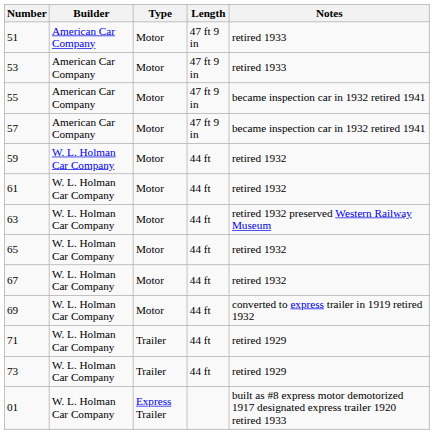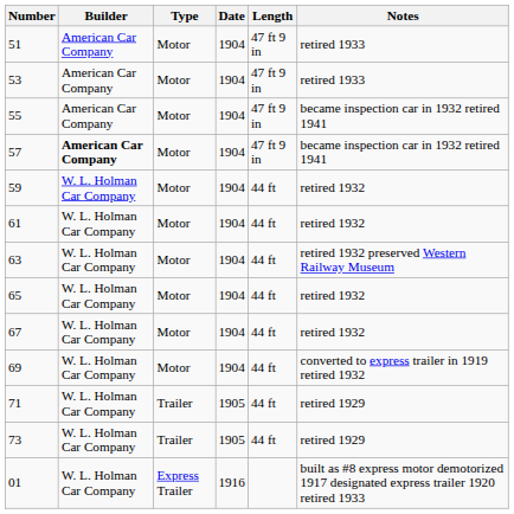+ column: Date | 1904 | 1904 | 1904 | 1904 | 1904 | 1904 | 1904 | 1904 | 1904 | 1904 | 1905 | 1905 | 1916
57 | Builder: normal -> bold
